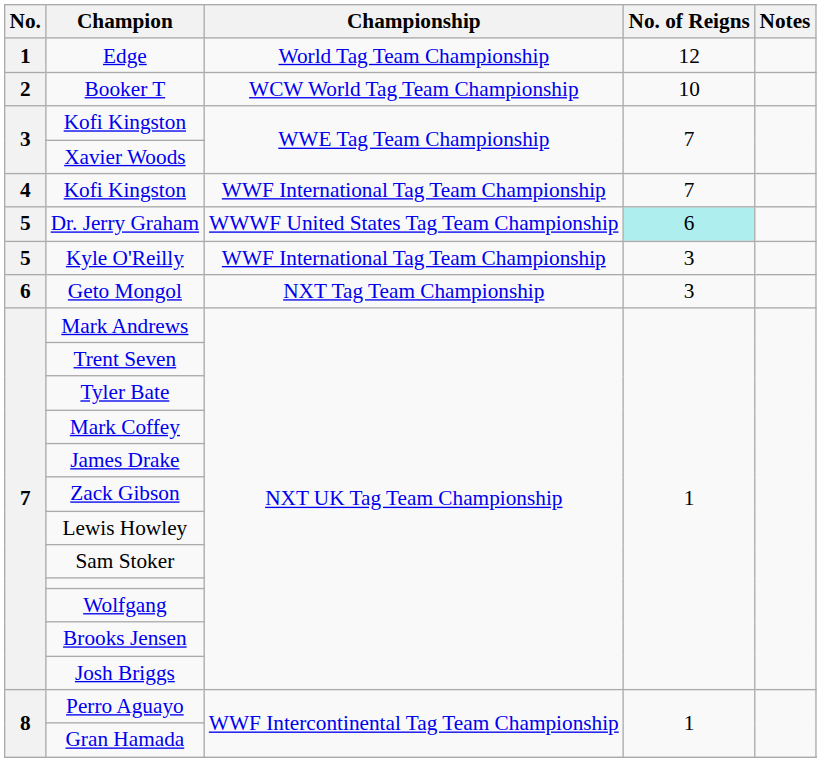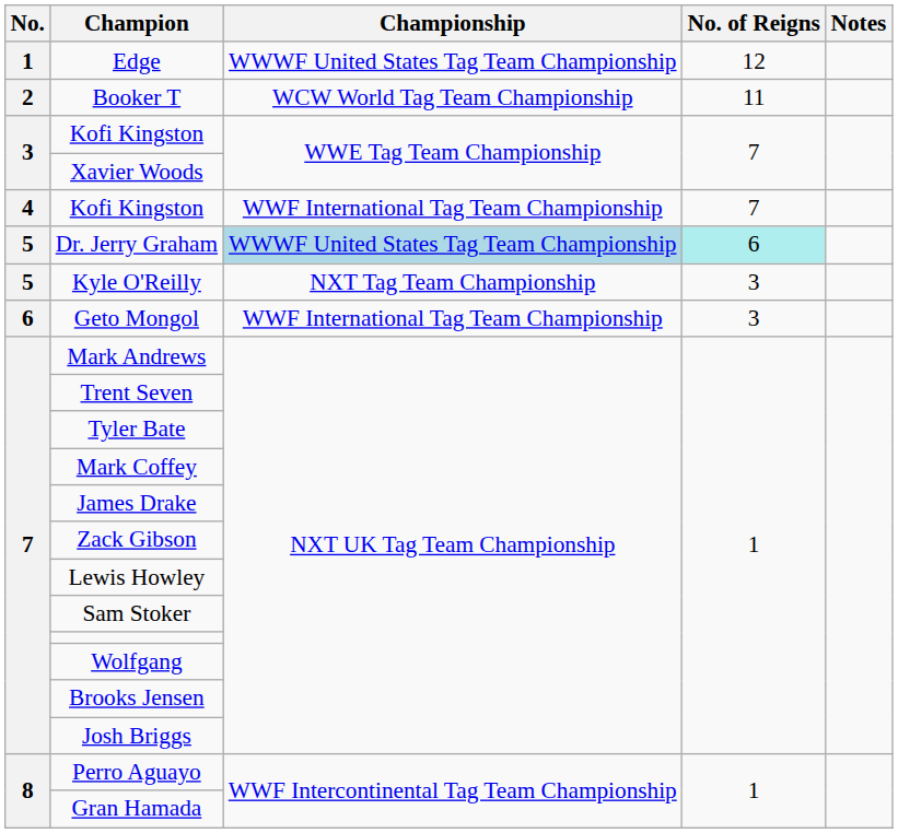Edge | Championship: World Tag Team Championship -> WWWF United States Tag Team Championship
Booker T | No. of Reigns: 10 -> 11
Dr. Jerry Graham | Championship: no background -> lightblue background
Kyle O'Reilly | Championship: WWF International Tag Team Championship -> NXT Tag Team Championship
Geto Mongol | Championship: NXT Tag Team Championship -> WWF International Tag Team Championship
